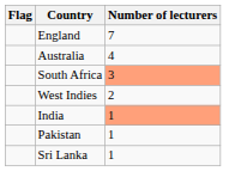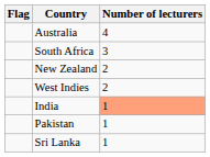- row: England | 7
South Africa | Number of lecturers: lightsalmon background -> no background
+ row: New Zealand | 2
